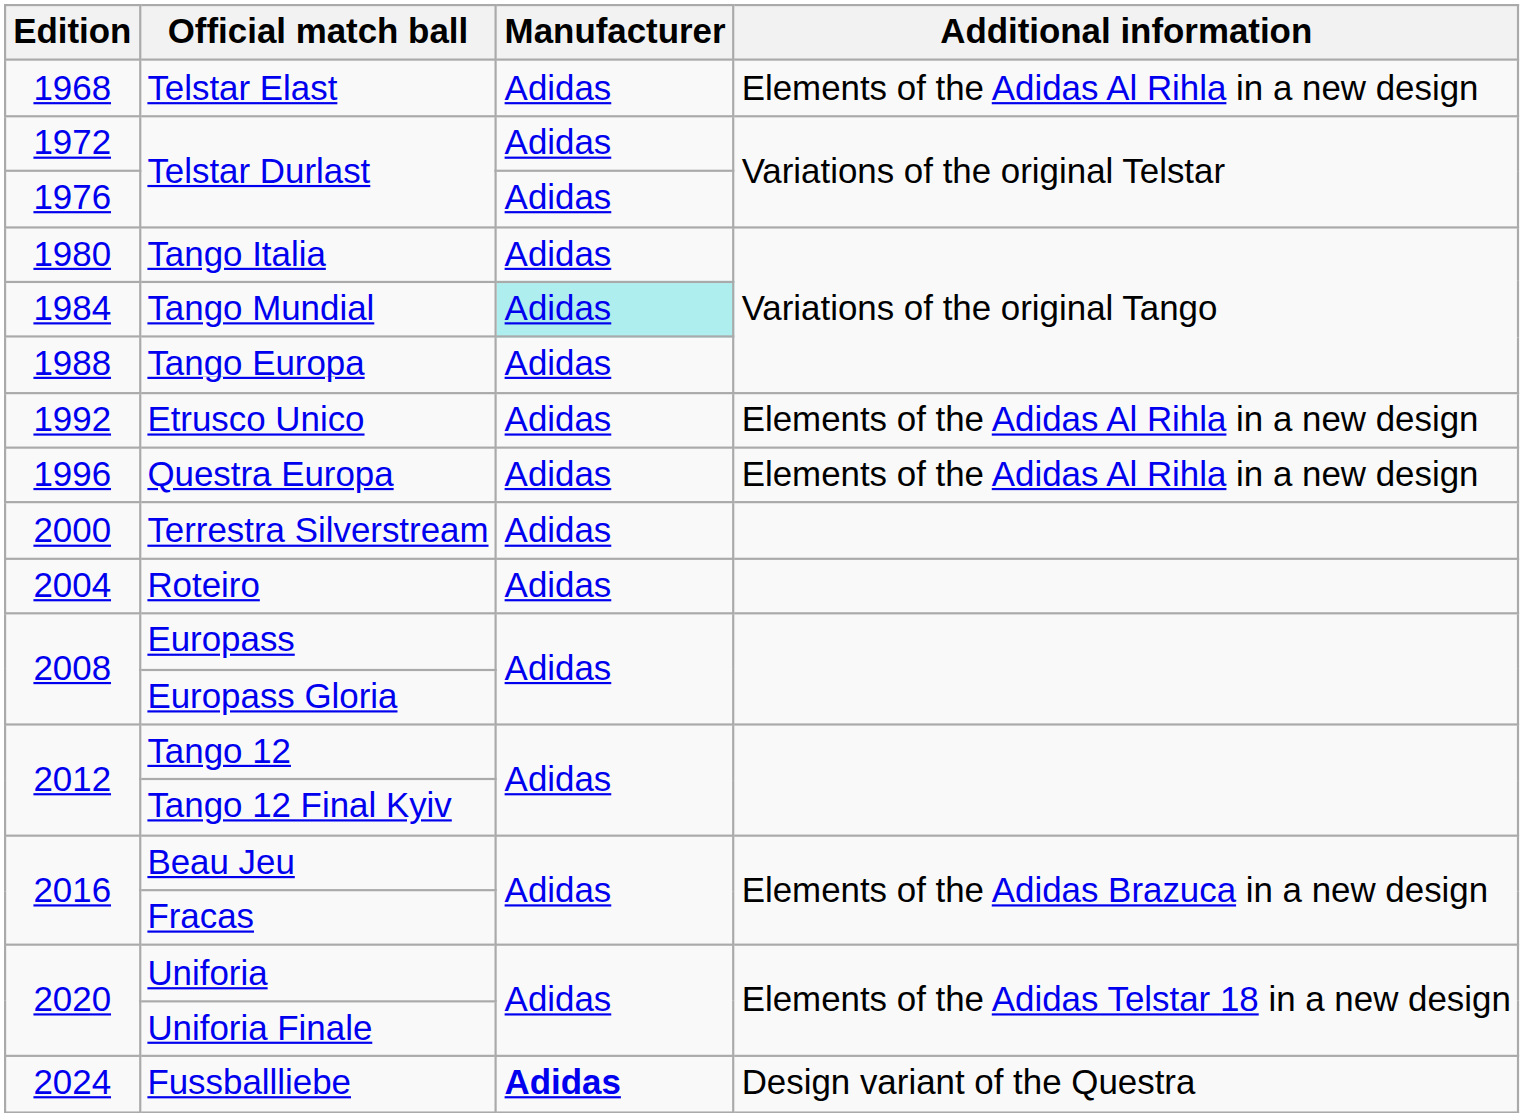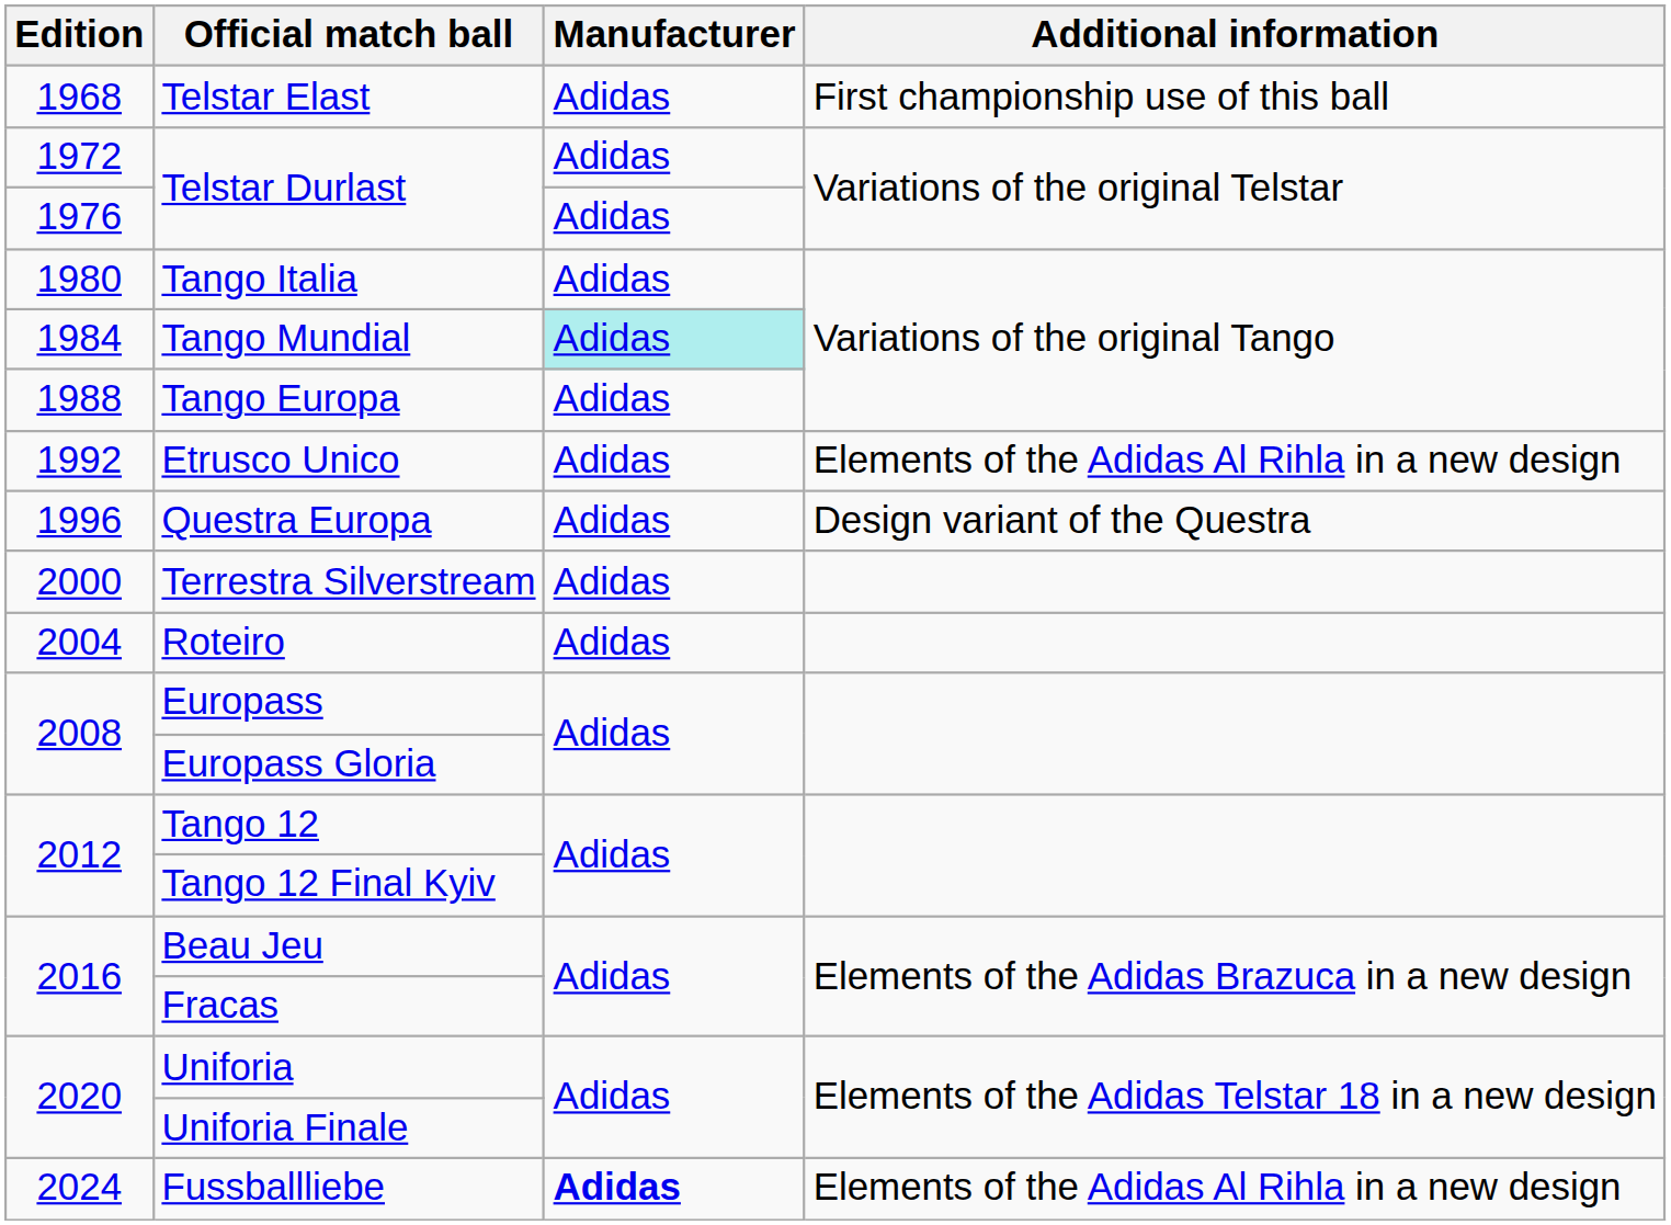Telstar Elast | Additional information: Elements of the Adidas Al Rihla in a new design -> First championship use of this ball
Questra Europa | Additional information: Elements of the Adidas Al Rihla in a new design -> Design variant of the Questra
Fussballliebe | Additional information: Design variant of the Questra -> Elements of the Adidas Al Rihla in a new design
